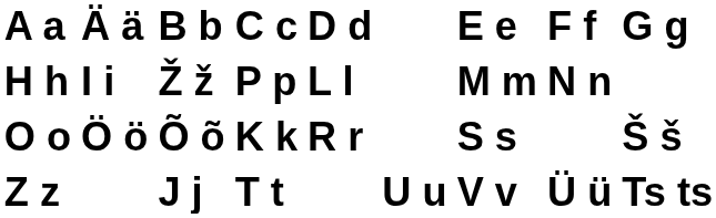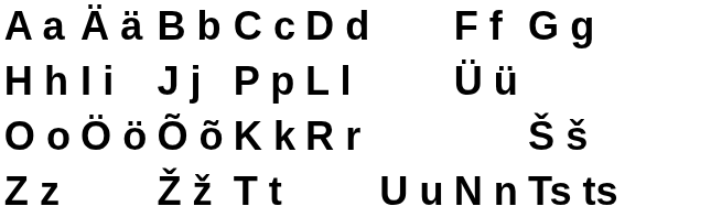- column: E e | M m | S s | V v
H h | B b: Ž ž -> J j
H h | F f: N n -> Ü ü
Z z | B b: J j -> Ž ž
Z z | F f: Ü ü -> N n
